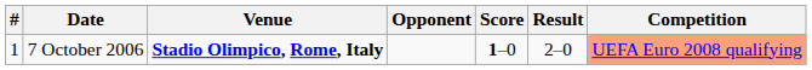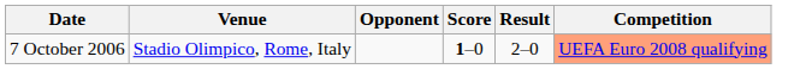- column: # | 1
7 October 2006 | Venue: bold -> normal
